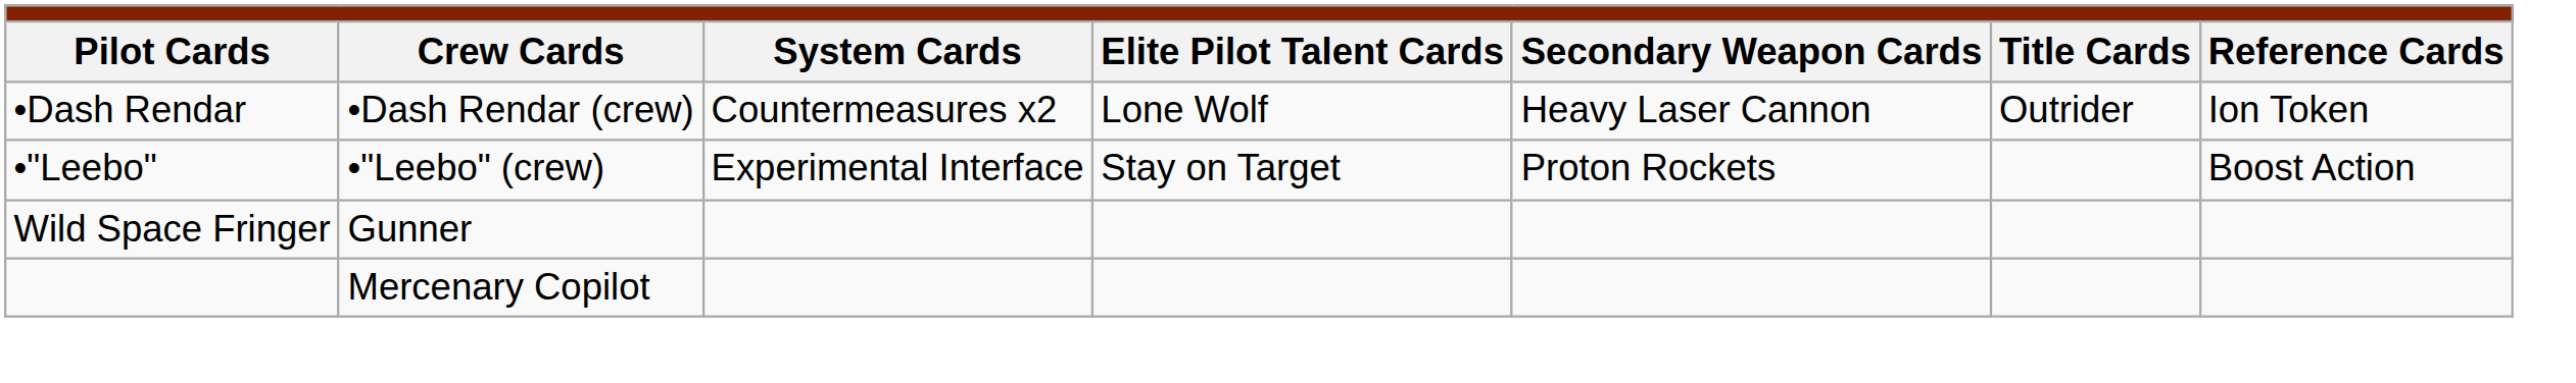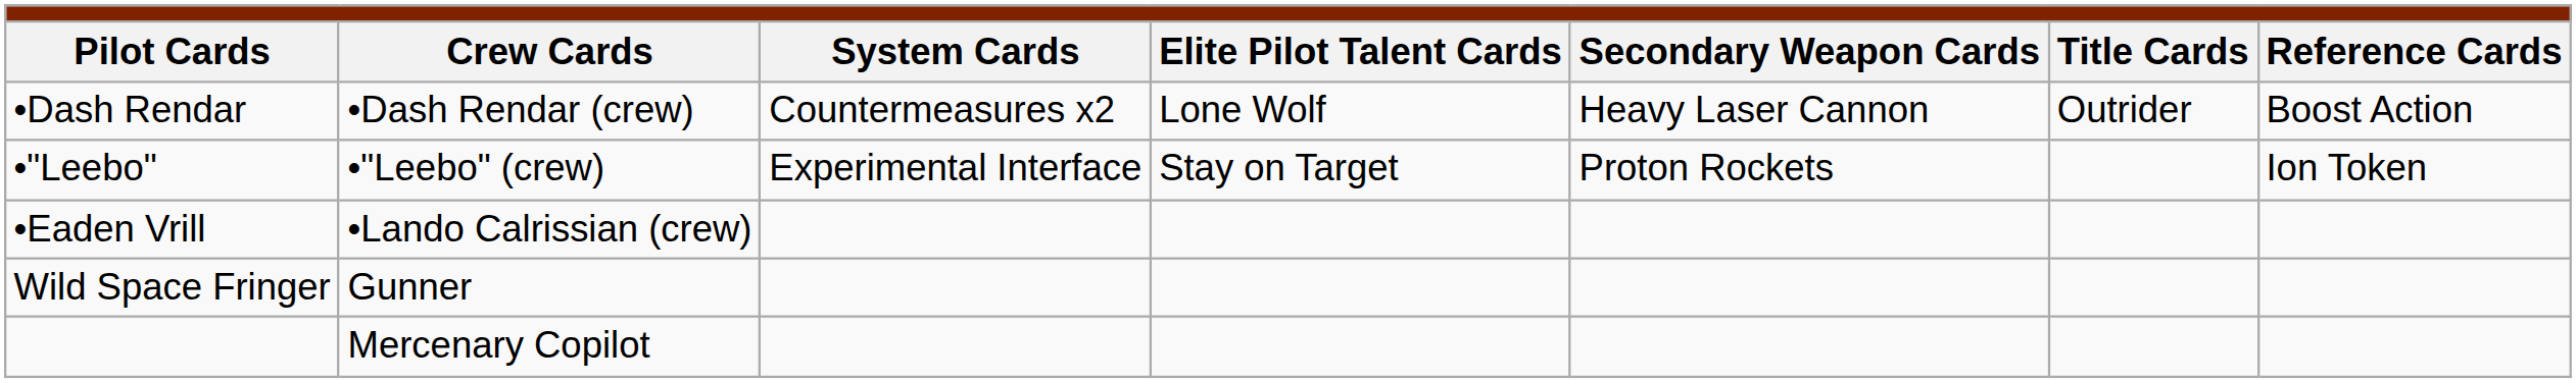•Dash Rendar | column 7: Ion Token -> Boost Action
•"Leebo" | column 7: Boost Action -> Ion Token
+ row: •Eaden Vrill | •Lando Calrissian (crew)
